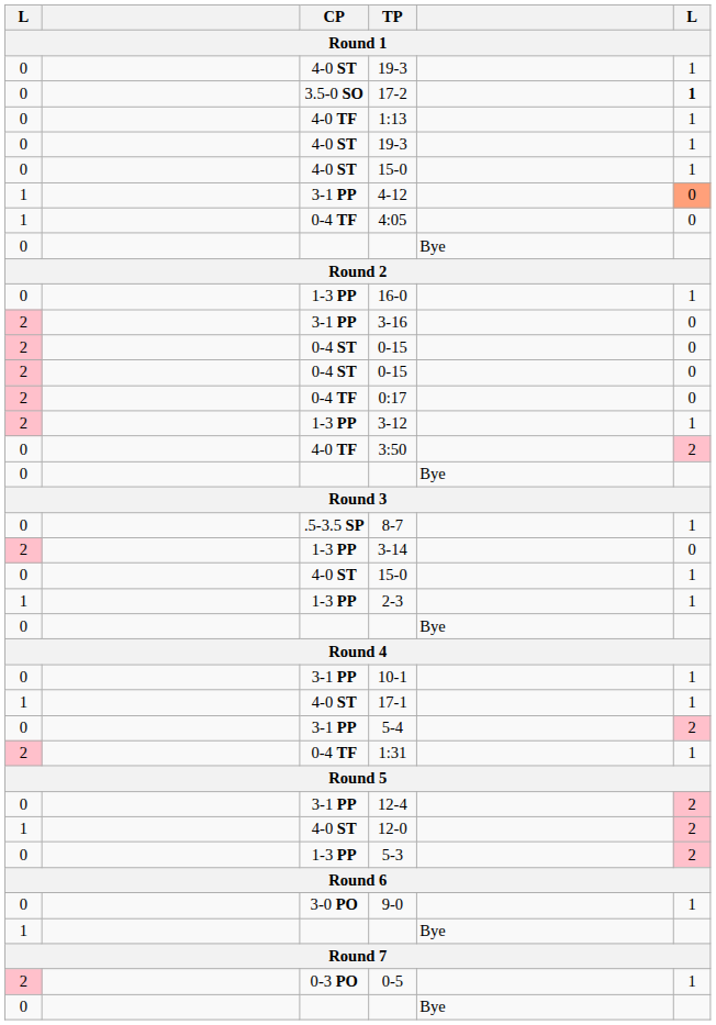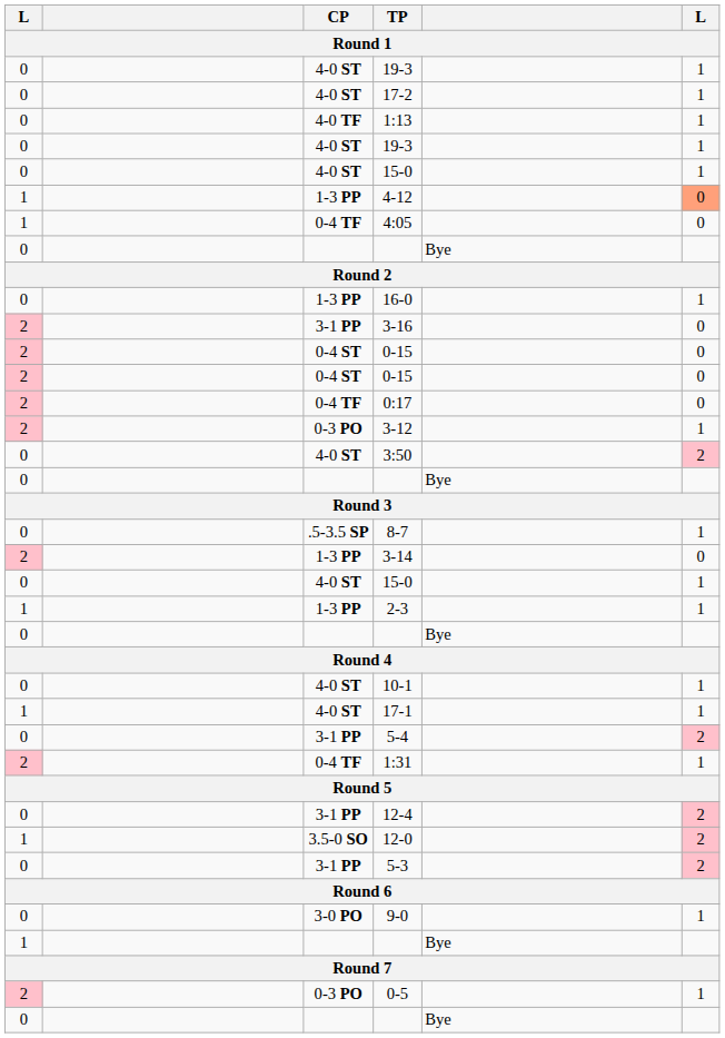17-2 | CP: 3.5-0 SO -> 4-0 ST
17-2 | column 6: bold -> normal
4-12 | CP: 3-1 PP -> 1-3 PP
3-12 | CP: 1-3 PP -> 0-3 PO
3:50 | CP: 4-0 TF -> 4-0 ST
10-1 | CP: 3-1 PP -> 4-0 ST
12-0 | CP: 4-0 ST -> 3.5-0 SO
5-3 | CP: 1-3 PP -> 3-1 PP
